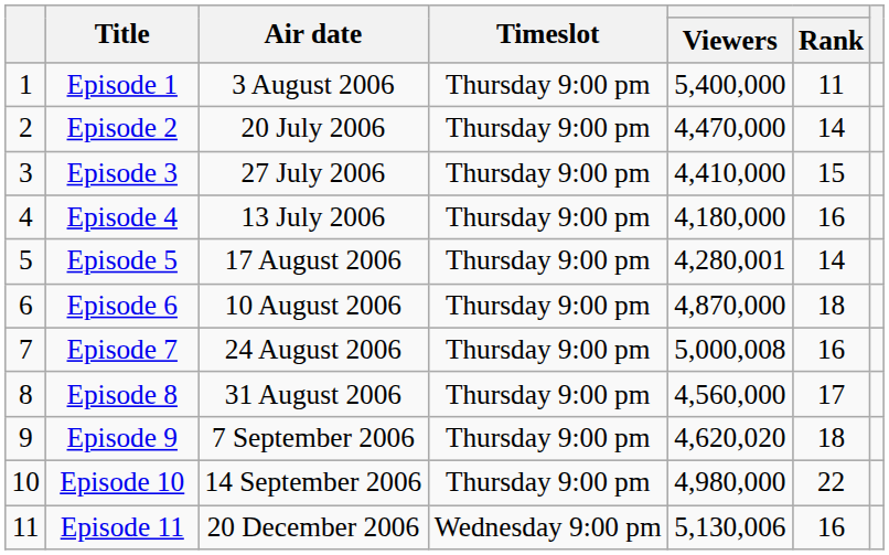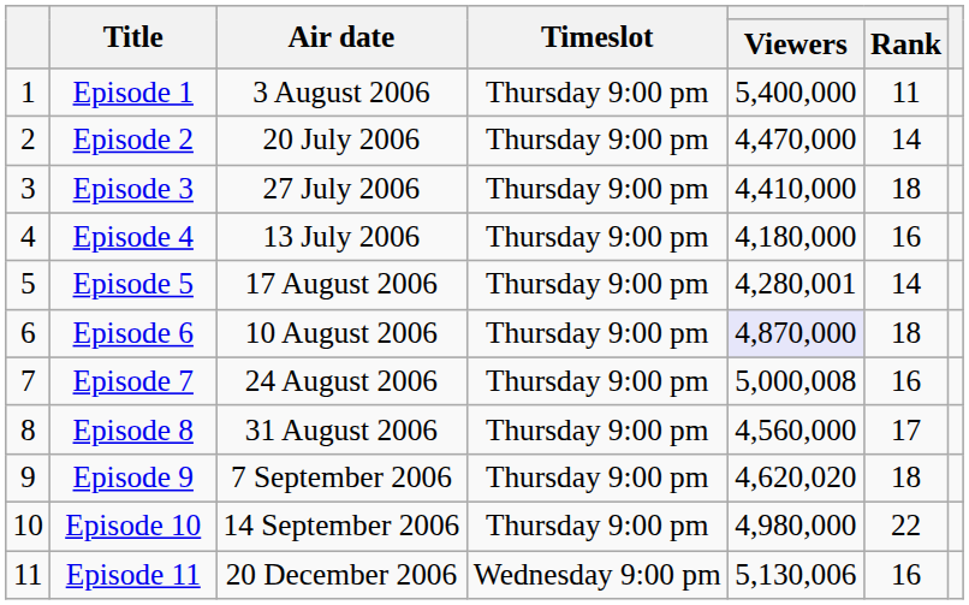Episode 3 | Rank: 15 -> 18
Episode 6 | Viewers: no background -> lavender background
